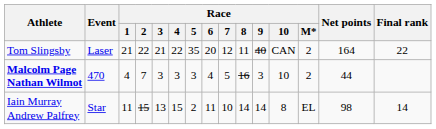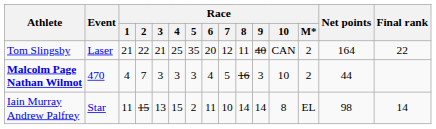Tom Slingsby | Race / 4: 22 -> 25
